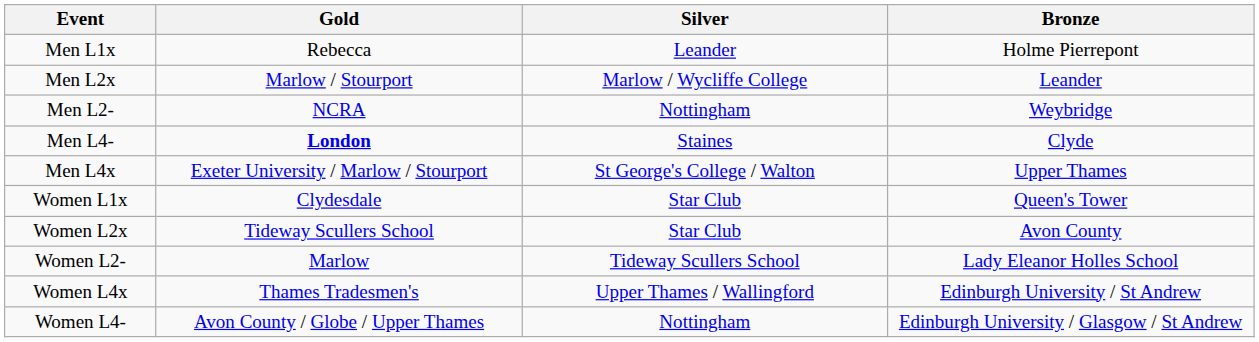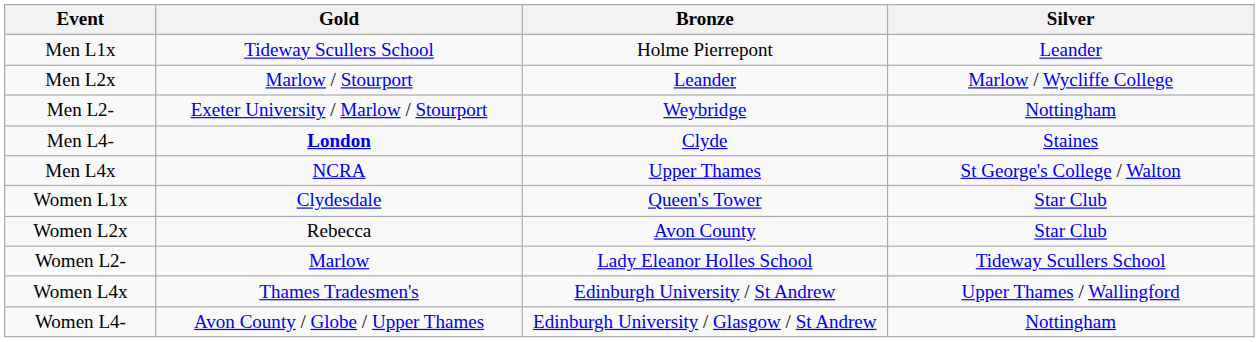columns swapped: Silver <-> Bronze
Men L1x | Gold: Rebecca -> Tideway Scullers School
Men L2- | Gold: NCRA -> Exeter University / Marlow / Stourport
Men L4x | Gold: Exeter University / Marlow / Stourport -> NCRA
Women L2x | Gold: Tideway Scullers School -> Rebecca
